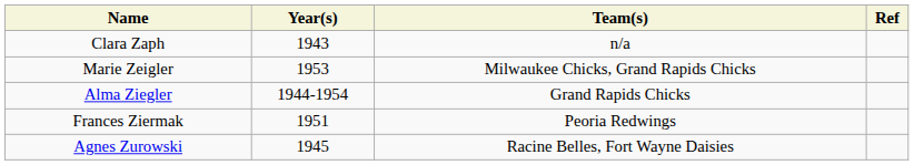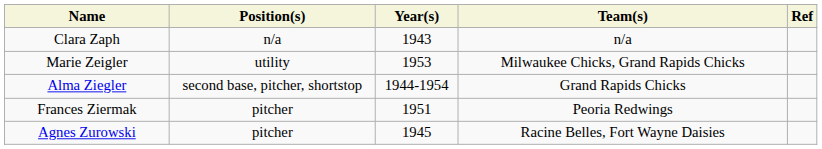+ column: Position(s) | n/a | utility | second base, pitcher, shortstop | pitcher | pitcher
